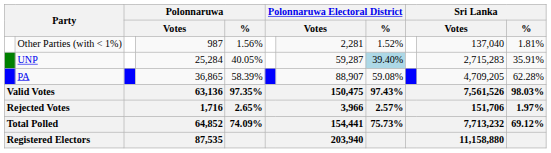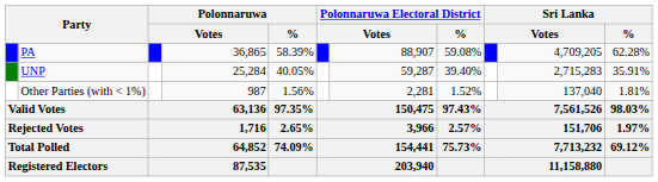rows swapped: PA <-> Other Parties (with < 1%)
UNP | Polonnaruwa Electoral District / %: lightblue background -> no background
